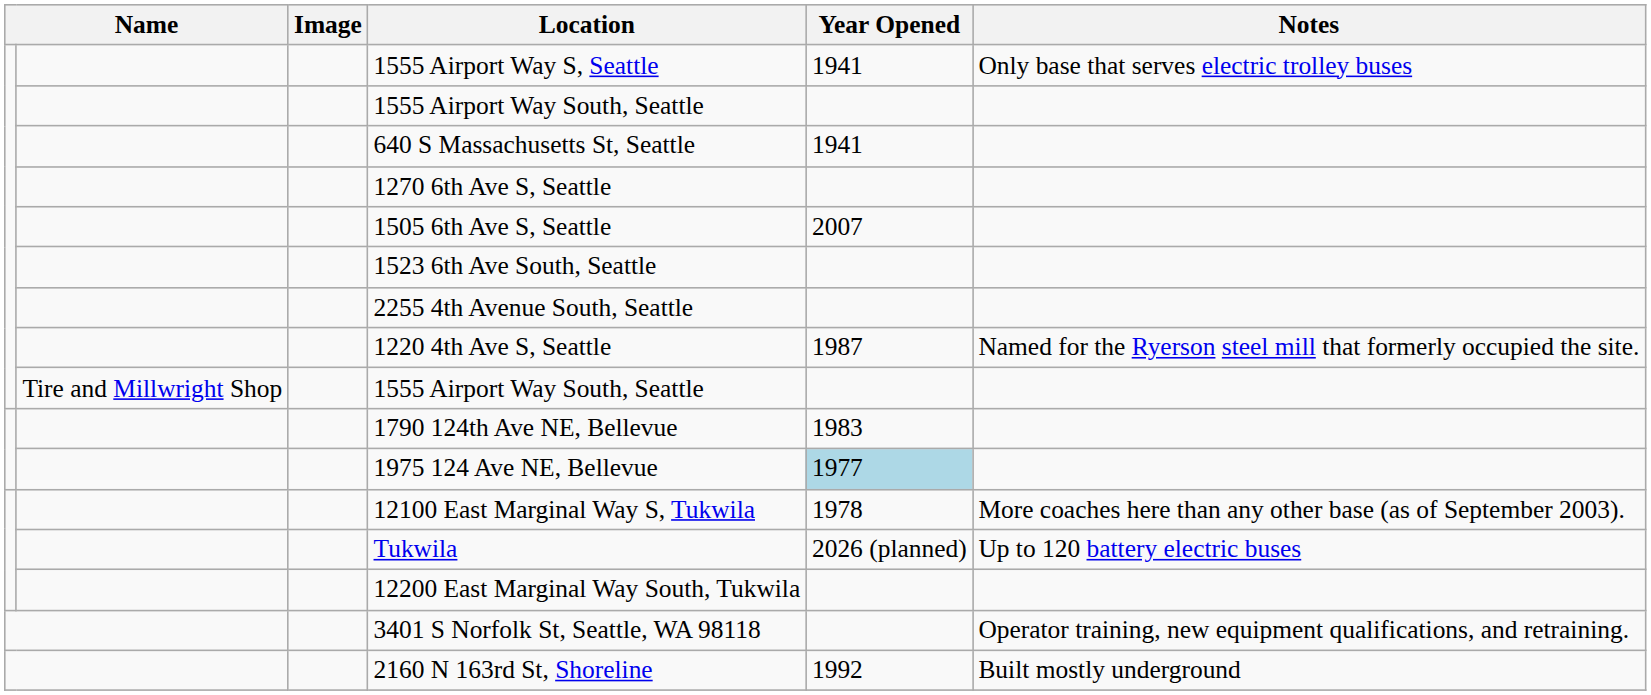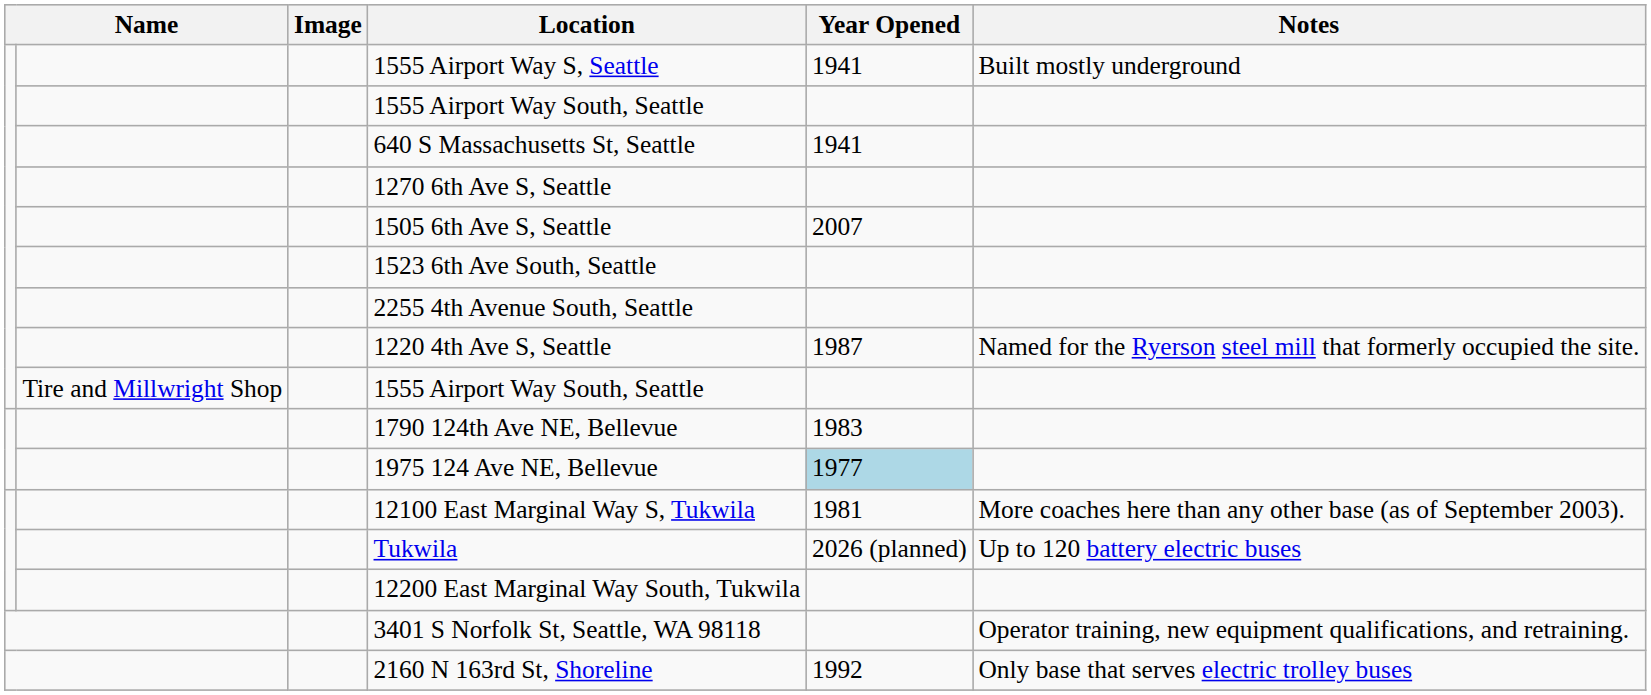1555 Airport Way S, Seattle | Notes: Only base that serves electric trolley buses -> Built mostly underground
12100 East Marginal Way S, Tukwila | Year Opened: 1978 -> 1981
2160 N 163rd St, Shoreline | Notes: Built mostly underground -> Only base that serves electric trolley buses
